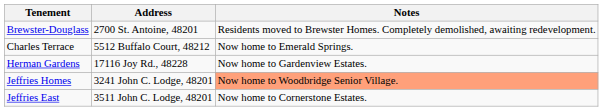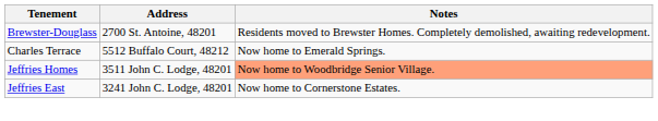- row: Herman Gardens | 17116 Joy Rd., 48228 | Now home to Gardenview Estates.
Jeffries Homes | Address: 3241 John C. Lodge, 48201 -> 3511 John C. Lodge, 48201
Jeffries East | Address: 3511 John C. Lodge, 48201 -> 3241 John C. Lodge, 48201
